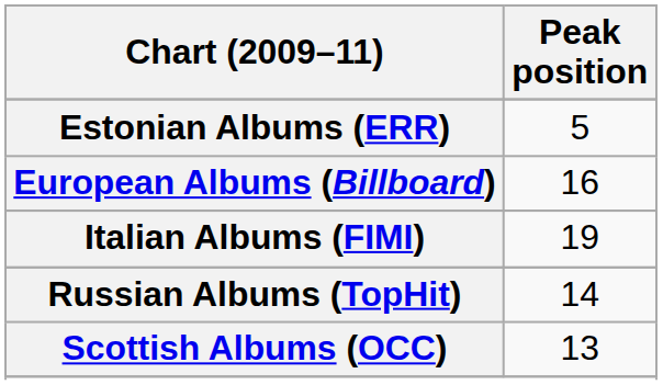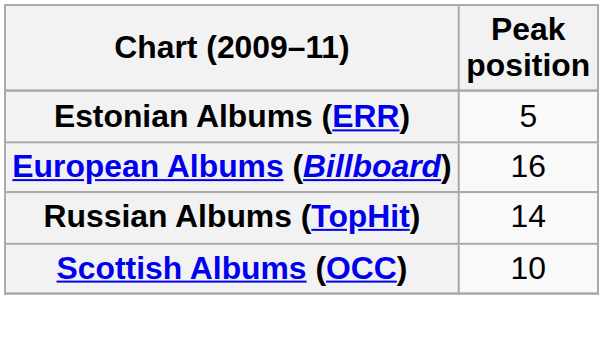- row: Italian Albums (FIMI) | 19
Scottish Albums (OCC) | Peak position: 13 -> 10
